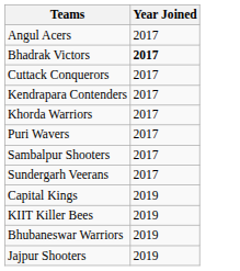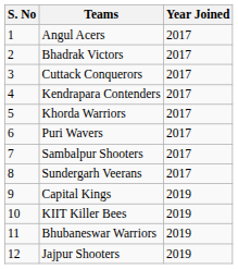+ column: S. No | 1 | 2 | 3 | 4 | 5 | 6 | 7 | 8 | 9 | 10 | 11 | 12
Bhadrak Victors | Year Joined: bold -> normal
